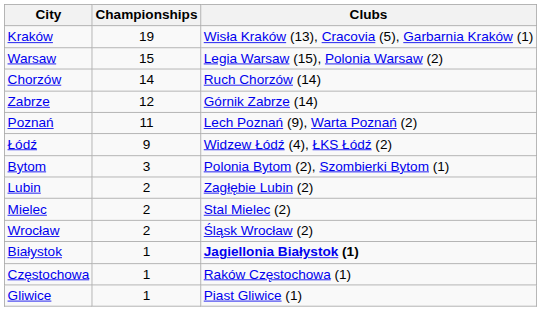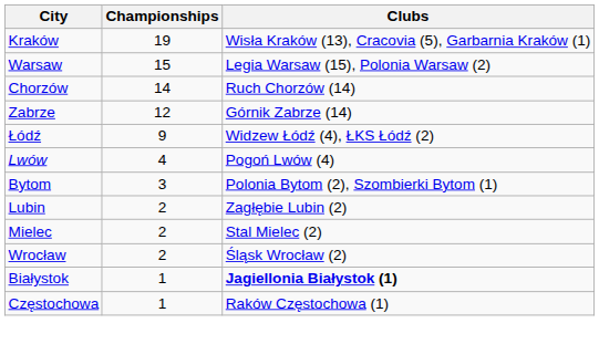- row: Poznań | 11 | Lech Poznań (9), Warta Poznań (2)
+ row: Lwów | 4 | Pogoń Lwów (4)
- row: Gliwice | 1 | Piast Gliwice (1)
